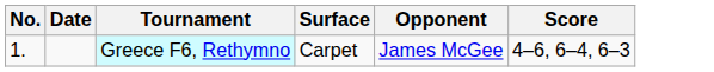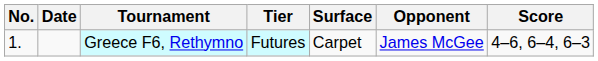+ column: Tier | Futures
